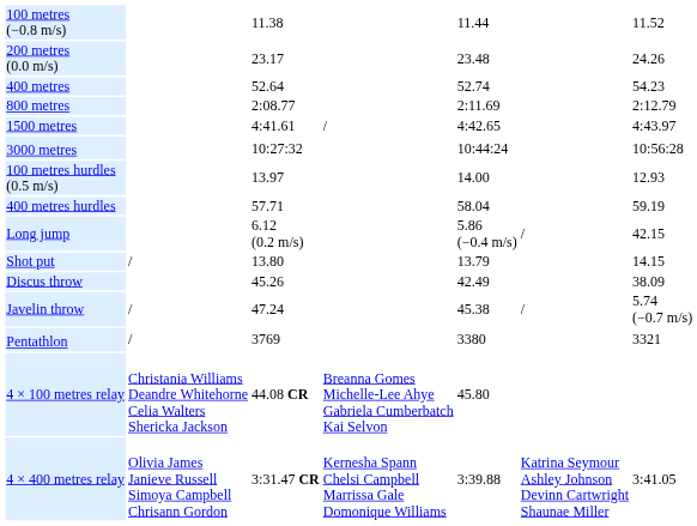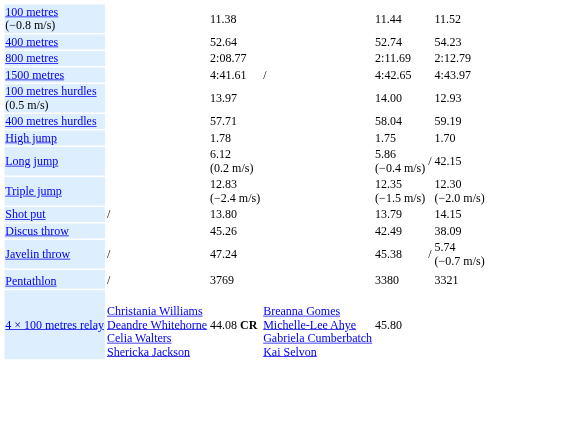- row: 200 metres (0.0 m/s) | 23.17 | 23.48 | 24.26
- row: 3000 metres | 10:27:32 | 10:44:24 | 10:56:28
+ row: High jump | 1.78 | 1.75 | 1.70
+ row: Triple jump | 12.83 (−2.4 m/s) | 12.35 (−1.5 m/s) | 12.30 (−2.0 m/s)
- row: 4 × 400 metres relay | Olivia James Janieve Russell Simoya Campbell Chrisann Gordon | 3:31.47 CR | Kernesha Spann Chelsi Campbell Marrissa Gale Domonique Williams | 3:39.88 | Katrina Seymour Ashley Johnson Devinn Cartwright Shaunae Miller | 3:41.05
